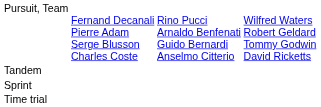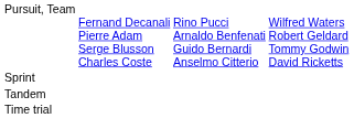rows swapped: Sprint <-> Tandem
